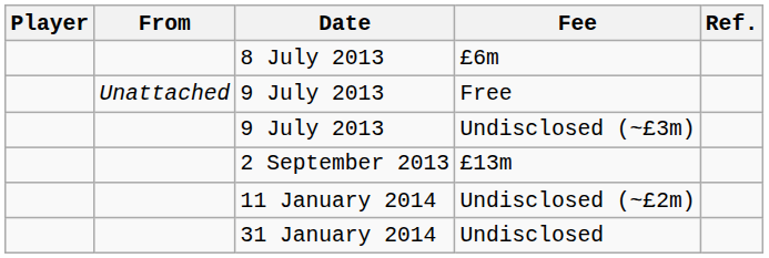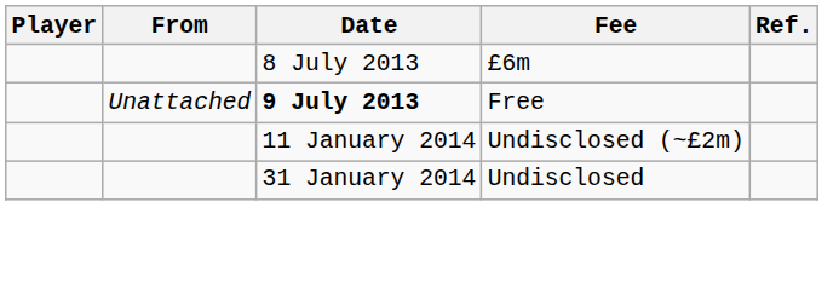Free | Date: normal -> bold
- row: 9 July 2013 | Undisclosed (~£3m)
- row: 2 September 2013 | £13m
